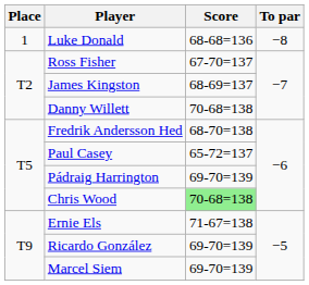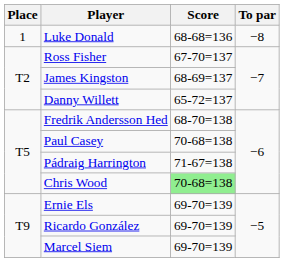Danny Willett | Score: 70-68=138 -> 65-72=137
Paul Casey | Score: 65-72=137 -> 70-68=138
Pádraig Harrington | Score: 69-70=139 -> 71-67=138
Ernie Els | Score: 71-67=138 -> 69-70=139
